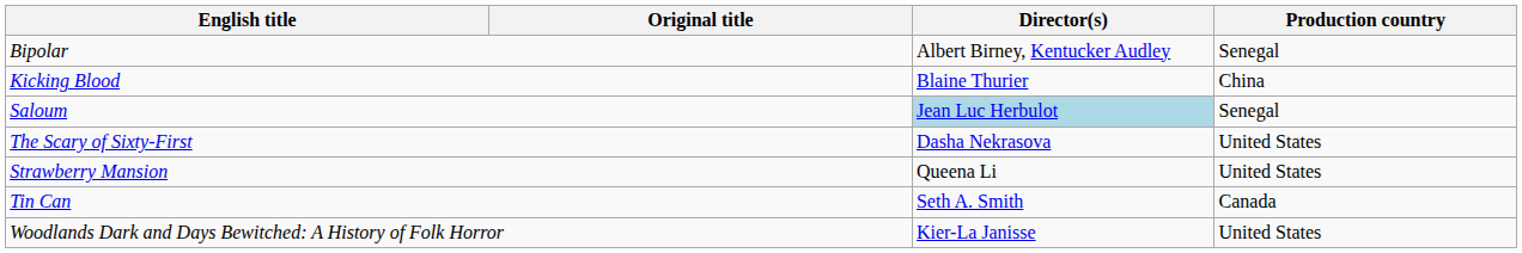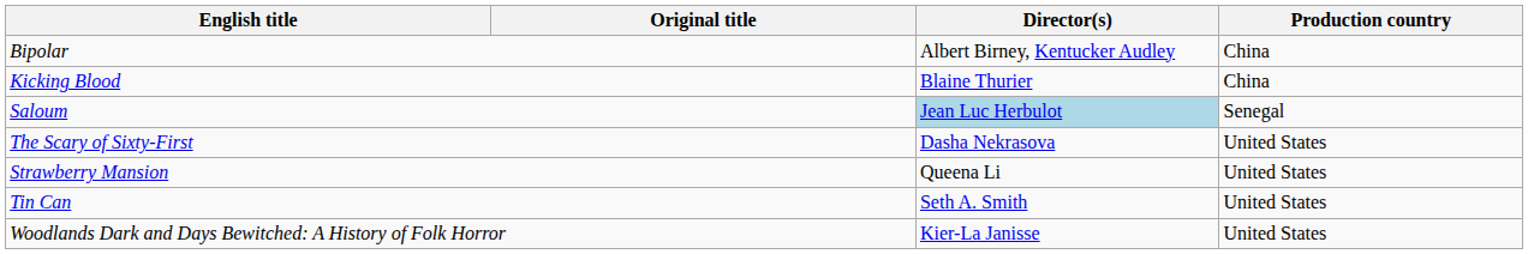Bipolar | Production country: Senegal -> China
Tin Can | Production country: Canada -> United States
